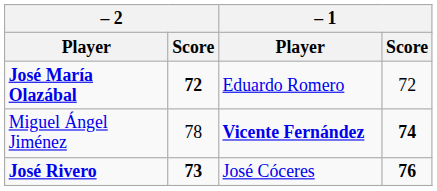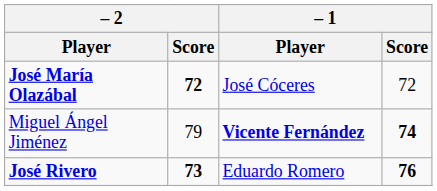José María Olazábal | – 1 / Player: Eduardo Romero -> José Cóceres
Miguel Ángel Jiménez | – 2 / Score: 78 -> 79
José Rivero | – 1 / Player: José Cóceres -> Eduardo Romero
